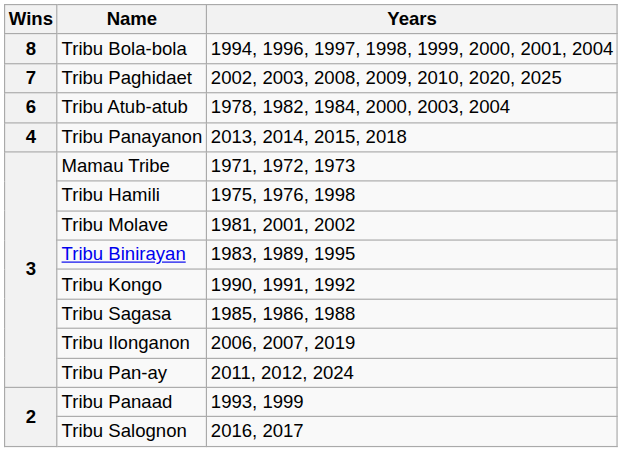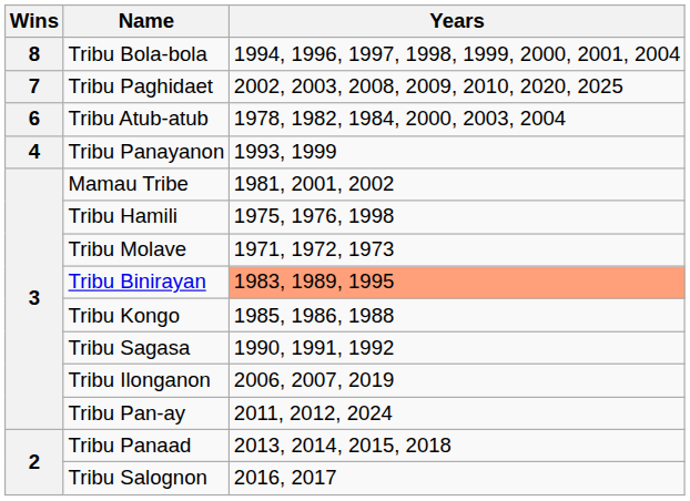Tribu Panayanon | Years: 2013, 2014, 2015, 2018 -> 1993, 1999
Mamau Tribe | Years: 1971, 1972, 1973 -> 1981, 2001, 2002
Tribu Molave | Years: 1981, 2001, 2002 -> 1971, 1972, 1973
Tribu Binirayan | Years: no background -> lightsalmon background
Tribu Kongo | Years: 1990, 1991, 1992 -> 1985, 1986, 1988
Tribu Sagasa | Years: 1985, 1986, 1988 -> 1990, 1991, 1992
Tribu Panaad | Years: 1993, 1999 -> 2013, 2014, 2015, 2018
